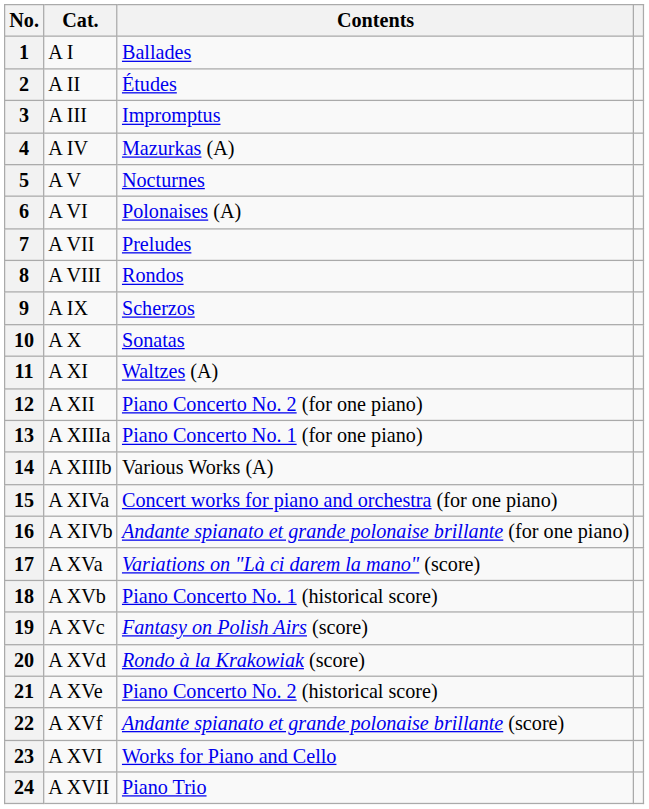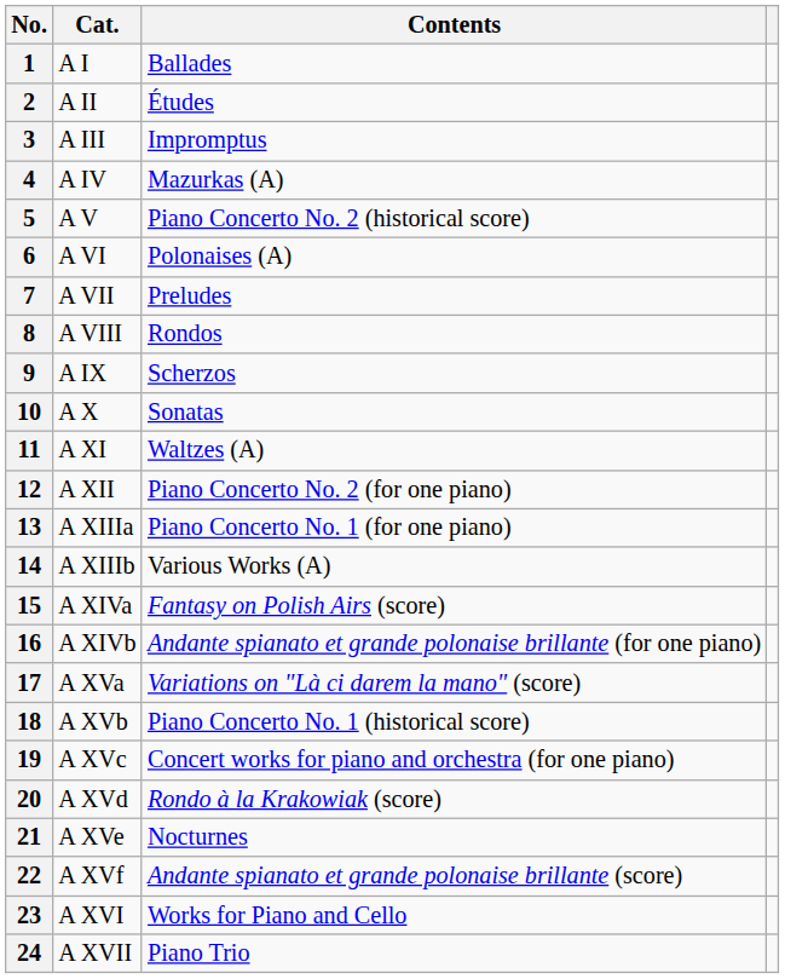5 | Contents: Nocturnes -> Piano Concerto No. 2 (historical score)
15 | Contents: Concert works for piano and orchestra (for one piano) -> Fantasy on Polish Airs (score)
19 | Contents: Fantasy on Polish Airs (score) -> Concert works for piano and orchestra (for one piano)
21 | Contents: Piano Concerto No. 2 (historical score) -> Nocturnes
